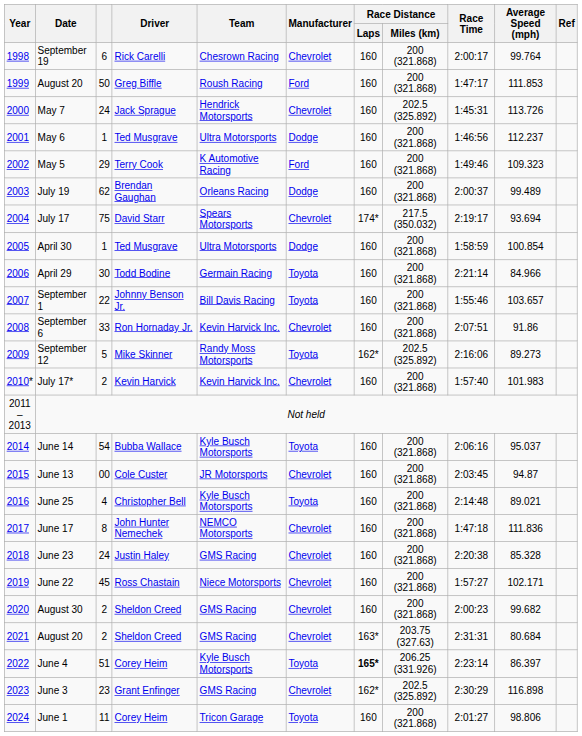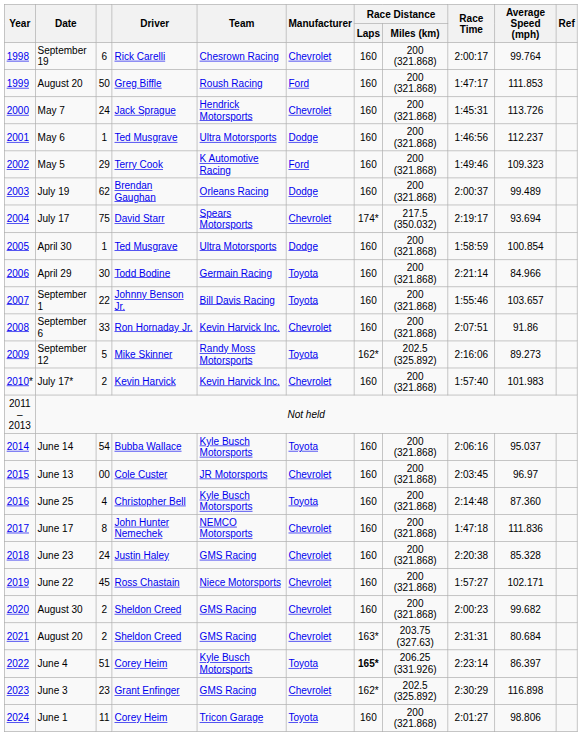May 7 | Race Distance / Miles (km): 202.5 (325.892) -> 200 (321.868)
June 13 | Average Speed (mph): 94.87 -> 96.97
June 25 | Average Speed (mph): 89.021 -> 87.360
